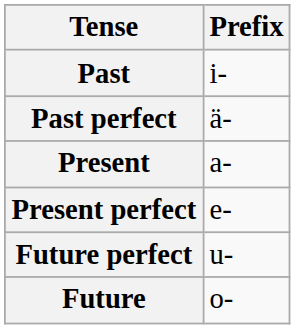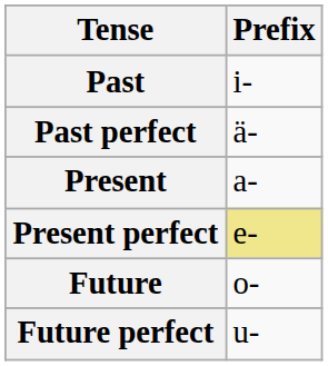Present perfect | Prefix: no background -> khaki background
rows swapped: Future <-> Future perfect
